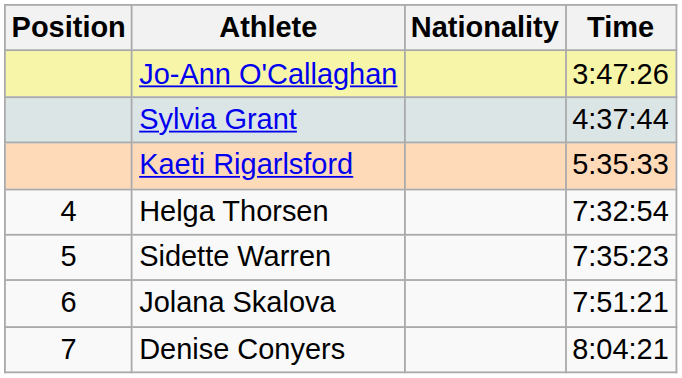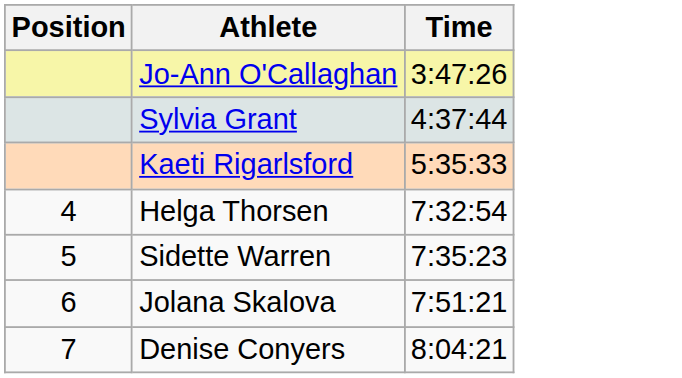- column: Nationality
